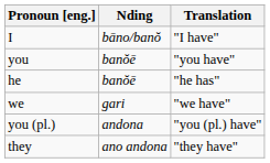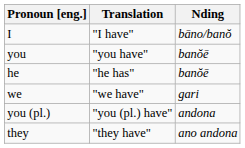columns swapped: Nding <-> Translation
